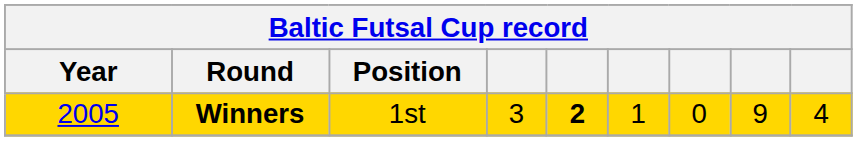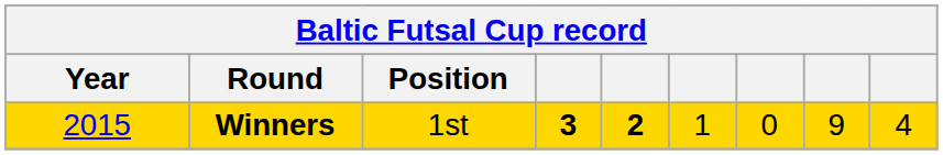Winners | Year: 2005 -> 2015
Winners | column 4: normal -> bold
